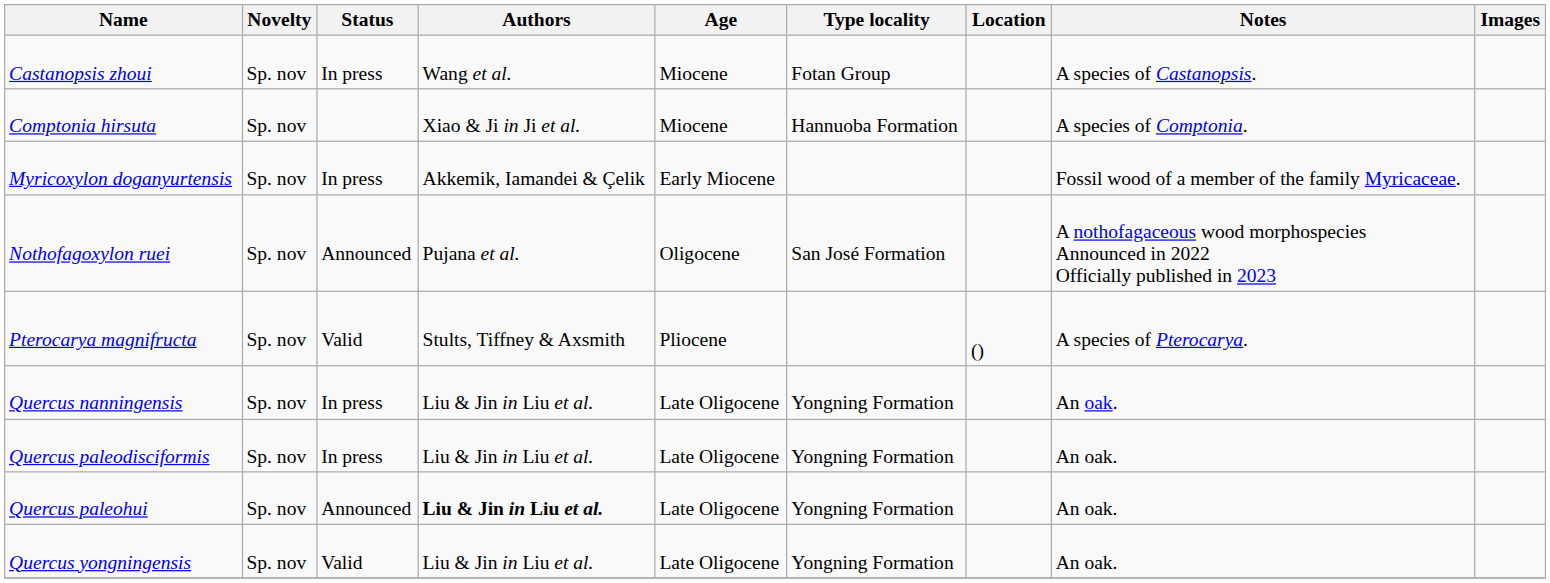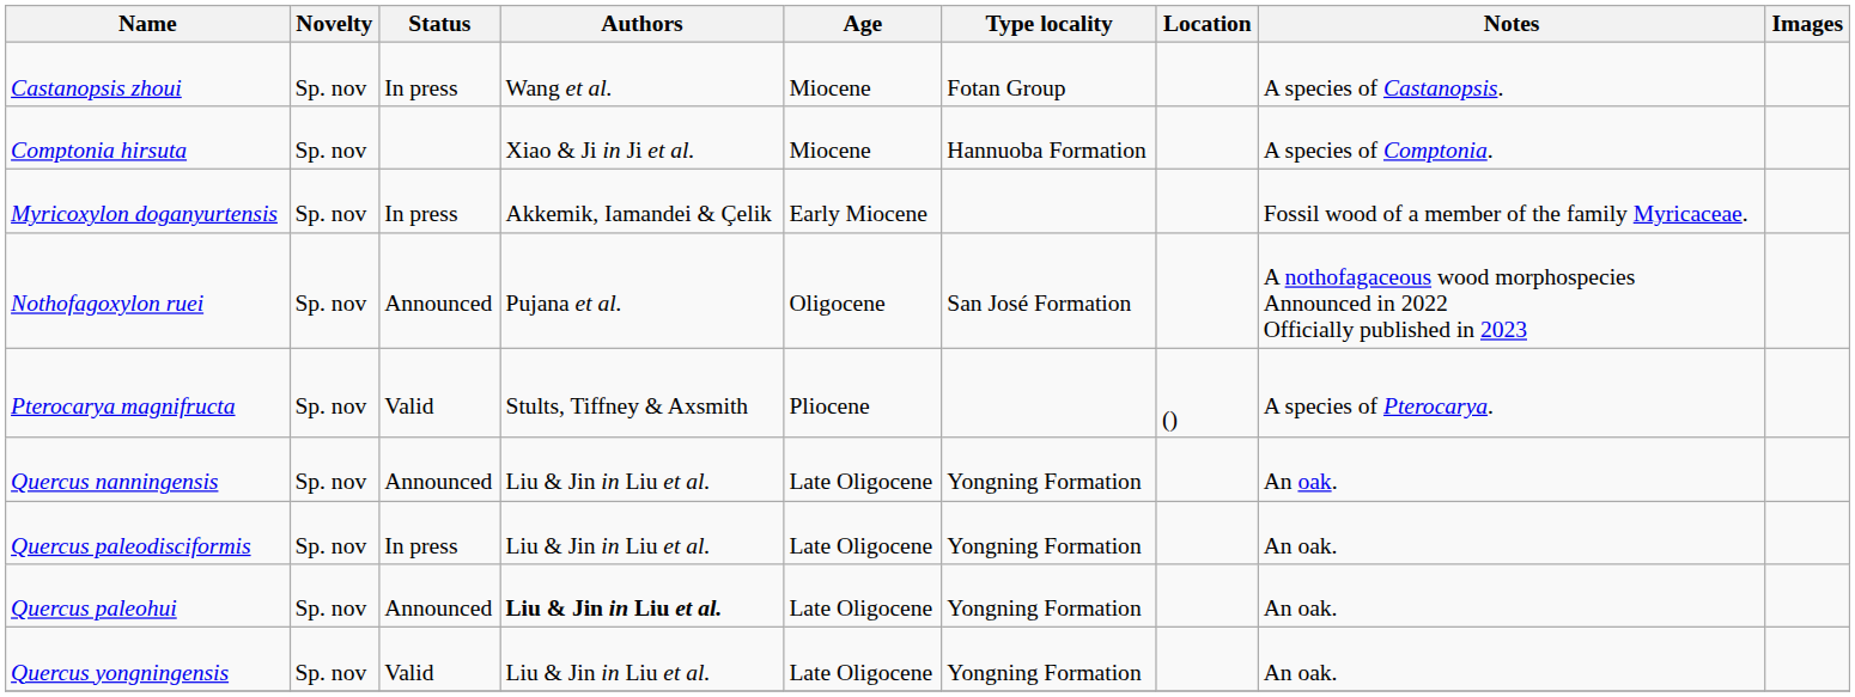Quercus nanningensis | Status: In press -> Announced
